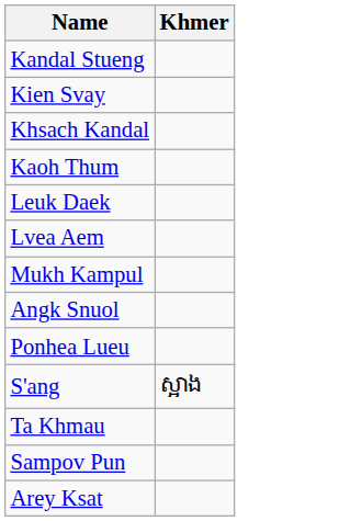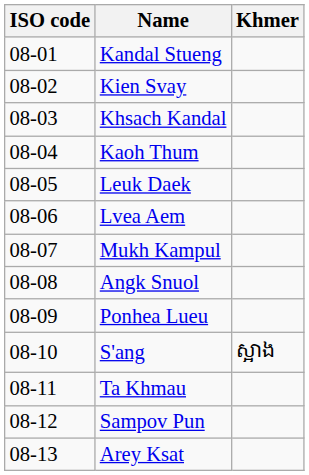+ column: ISO code | 08-01 | 08-02 | 08-03 | 08-04 | 08-05 | 08-06 | 08-07 | 08-08 | 08-09 | 08-10 | 08-11 | 08-12 | 08-13
